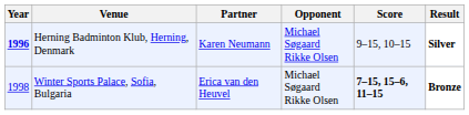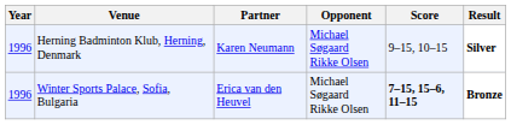Herning Badminton Klub, Herning, Denmark | Year: bold -> normal
Winter Sports Palace, Sofia, Bulgaria | Year: 1998 -> 1996
